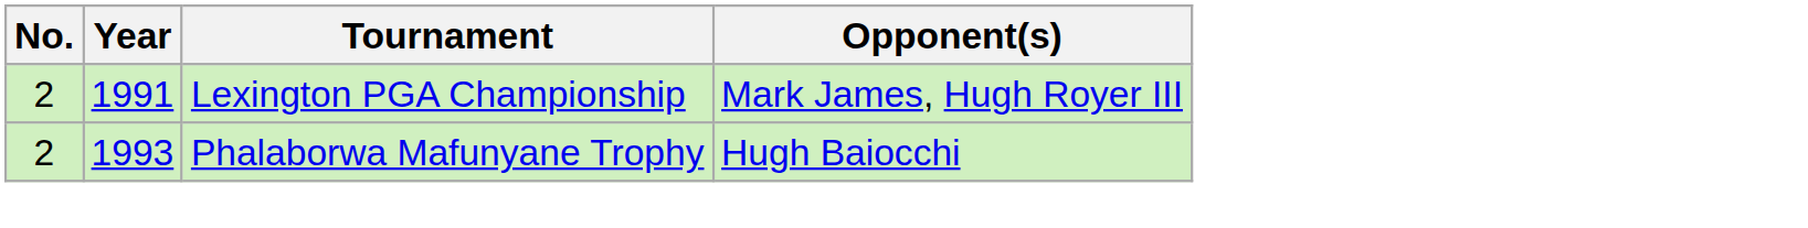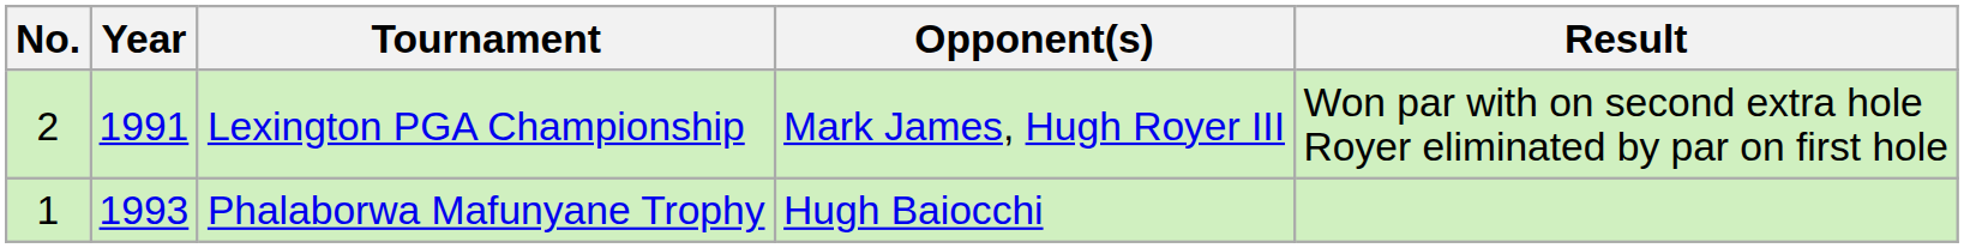+ column: Result | Won par with on second extra hole Royer eliminated by par on first hole
Phalaborwa Mafunyane Trophy | No.: 2 -> 1
